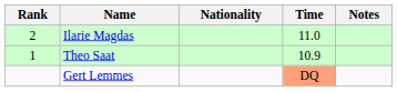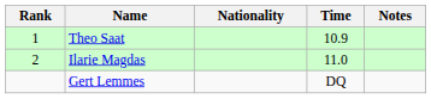rows swapped: Theo Saat <-> Ilarie Magdas
Gert Lemmes | Time: lightsalmon background -> no background
